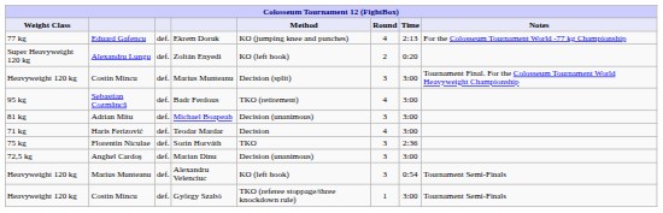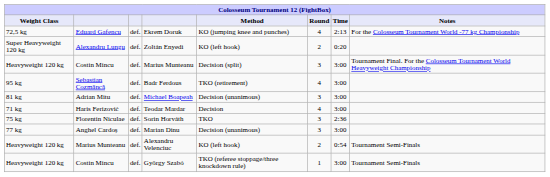Ekrem Doruk | Weight Class: 77 kg -> 72,5 kg
Marian Dinu | Weight Class: 72,5 kg -> 77 kg
Alexandru Velenciuc | Round: 3 -> 2
